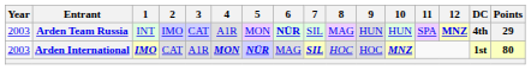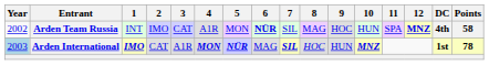Arden Team Russia | Year: 2003 -> 2002
Arden Team Russia | 9: HUN -> HOC
Arden Team Russia | Points: 29 -> 58
Arden International | Year: no background -> lightblue background
Arden International | 9: HOC -> HUN
Arden International | Points: 80 -> 78
